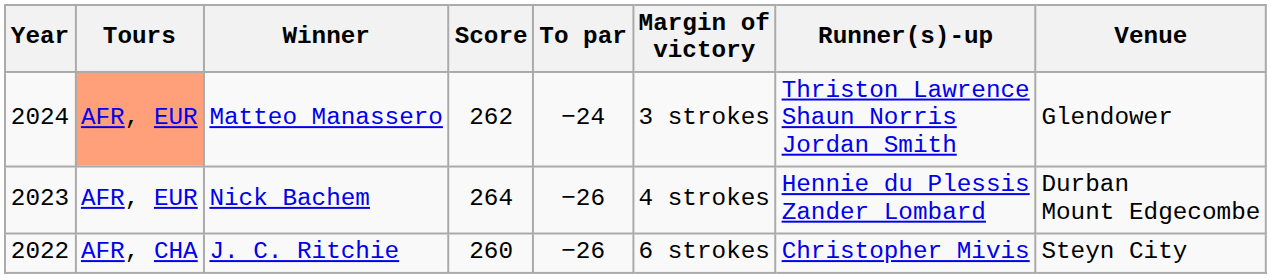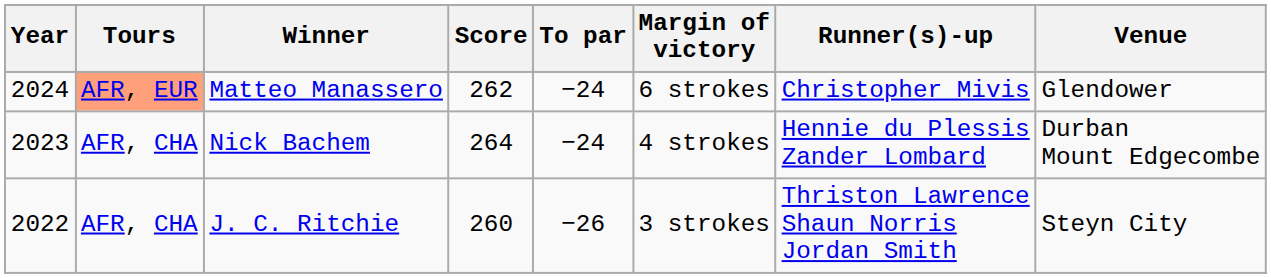Matteo Manassero | Margin of victory: 3 strokes -> 6 strokes
Matteo Manassero | Runner(s)-up: Thriston Lawrence Shaun Norris Jordan Smith -> Christopher Mivis
Nick Bachem | Tours: AFR, EUR -> AFR, CHA
Nick Bachem | To par: −26 -> −24
J. C. Ritchie | Margin of victory: 6 strokes -> 3 strokes
J. C. Ritchie | Runner(s)-up: Christopher Mivis -> Thriston Lawrence Shaun Norris Jordan Smith
